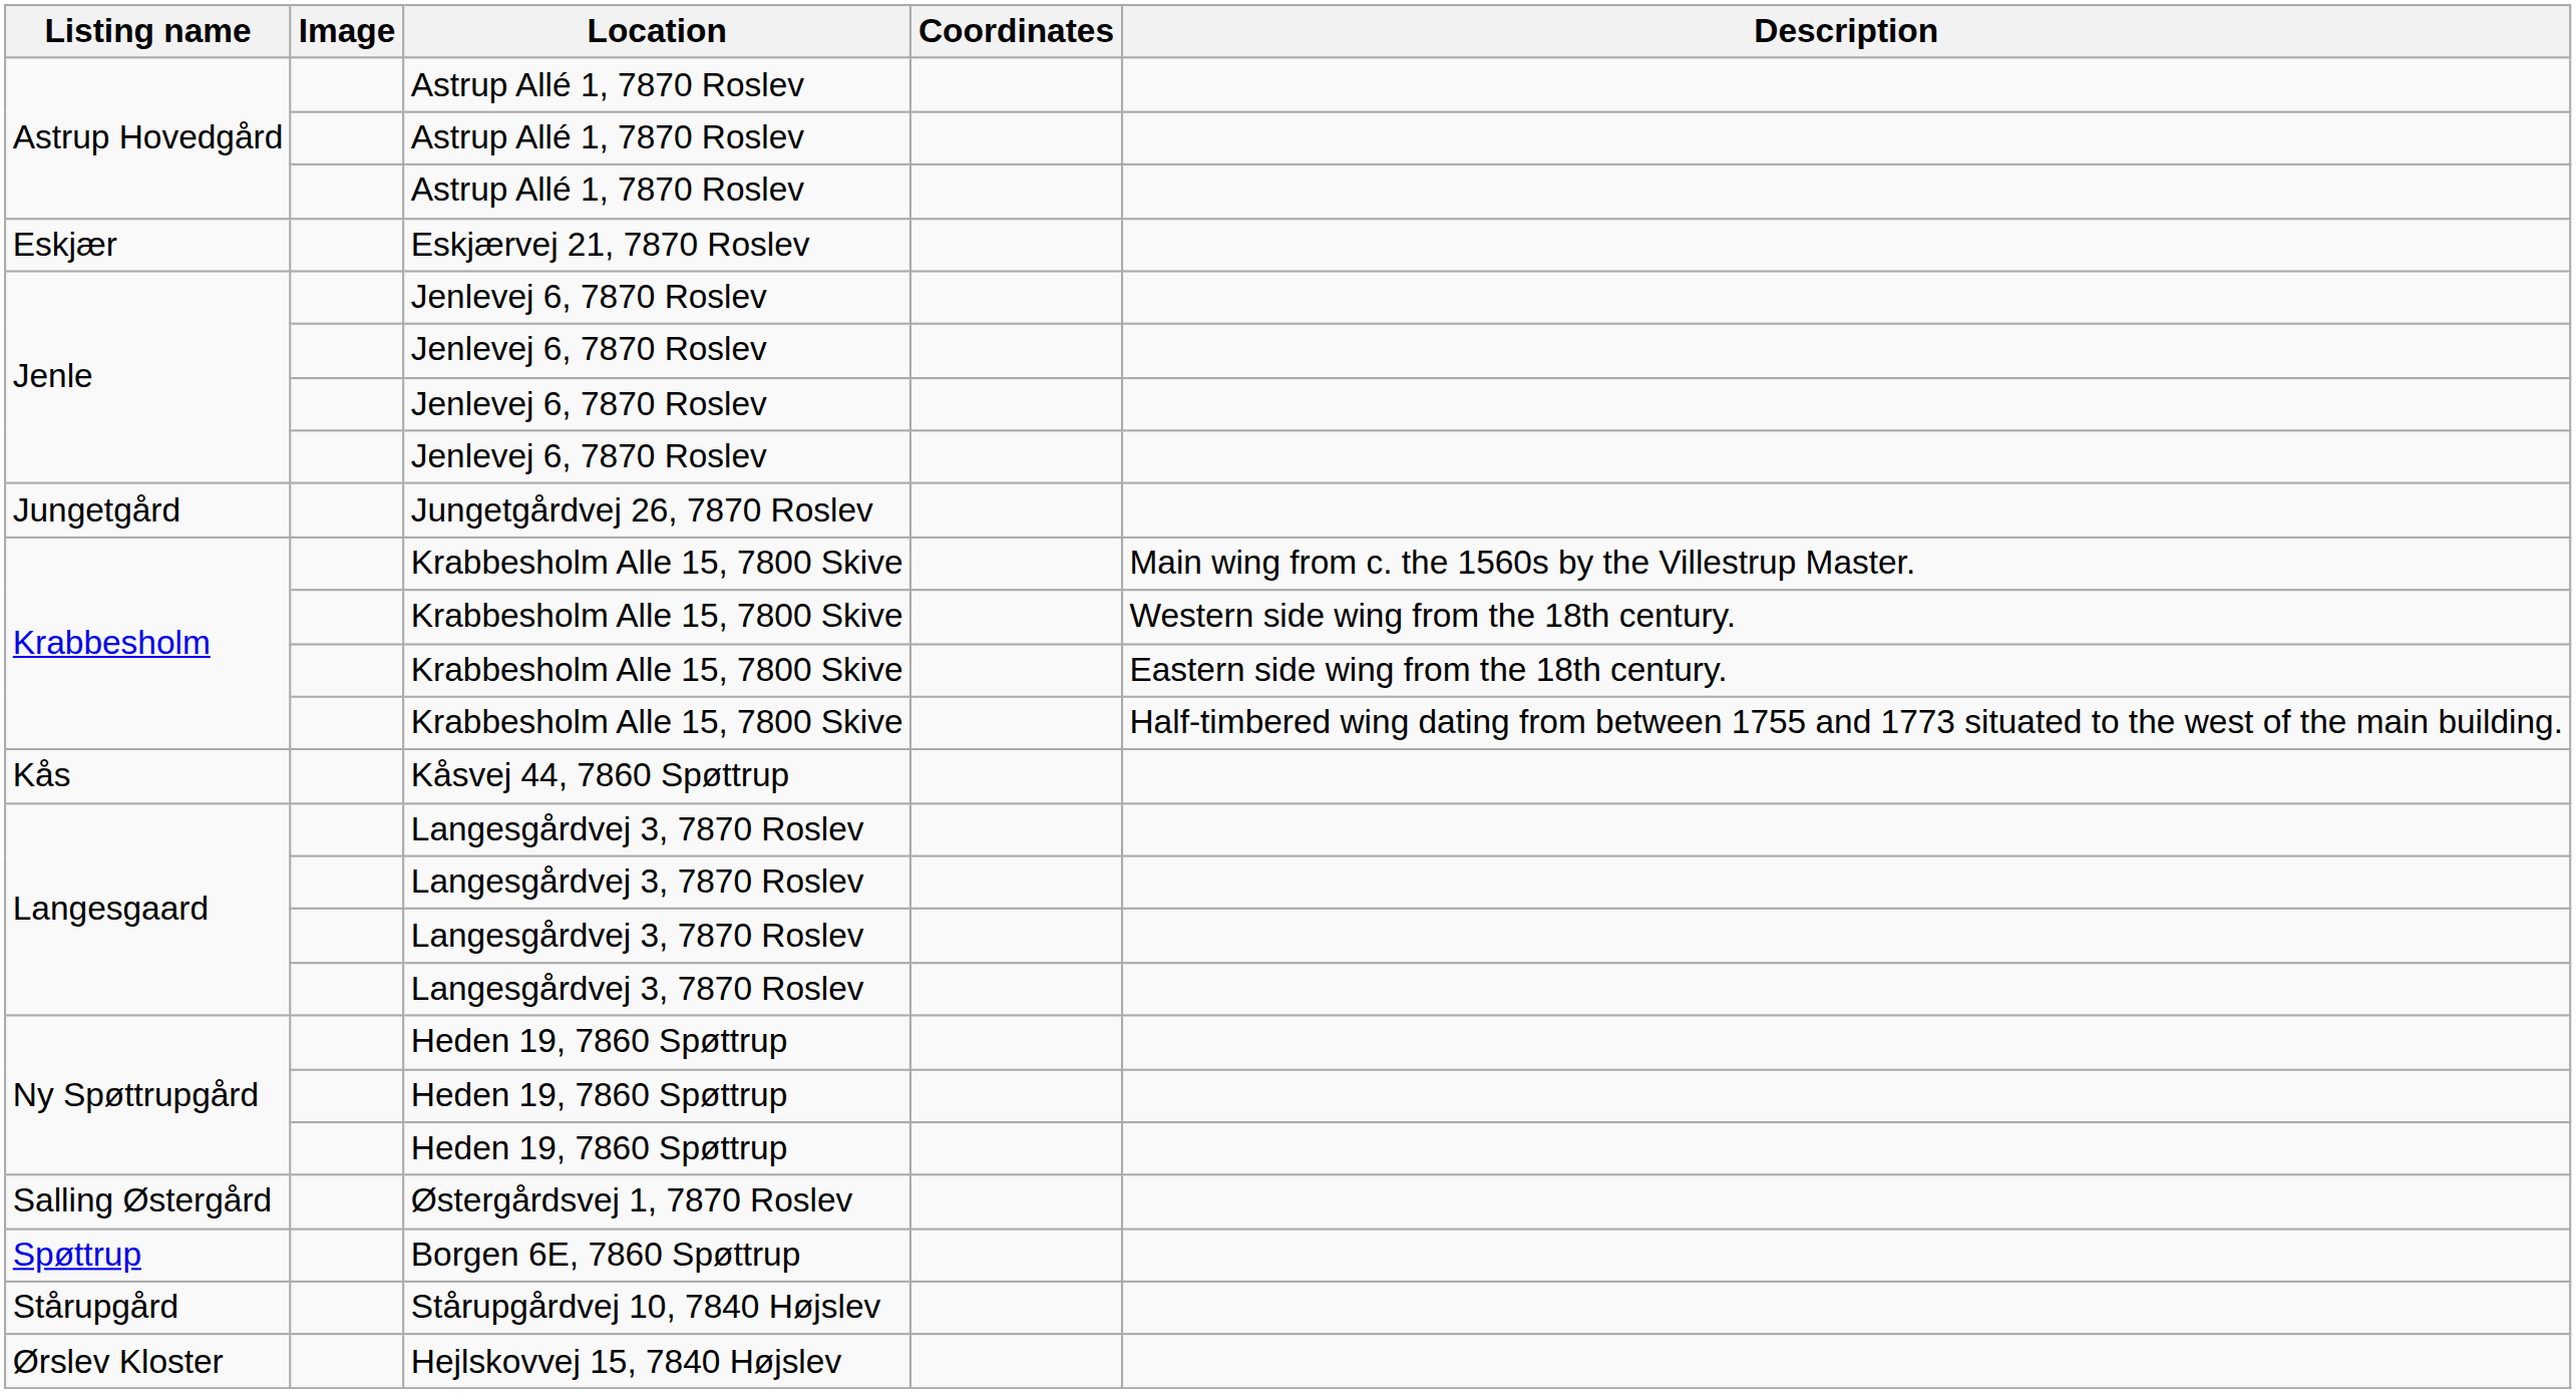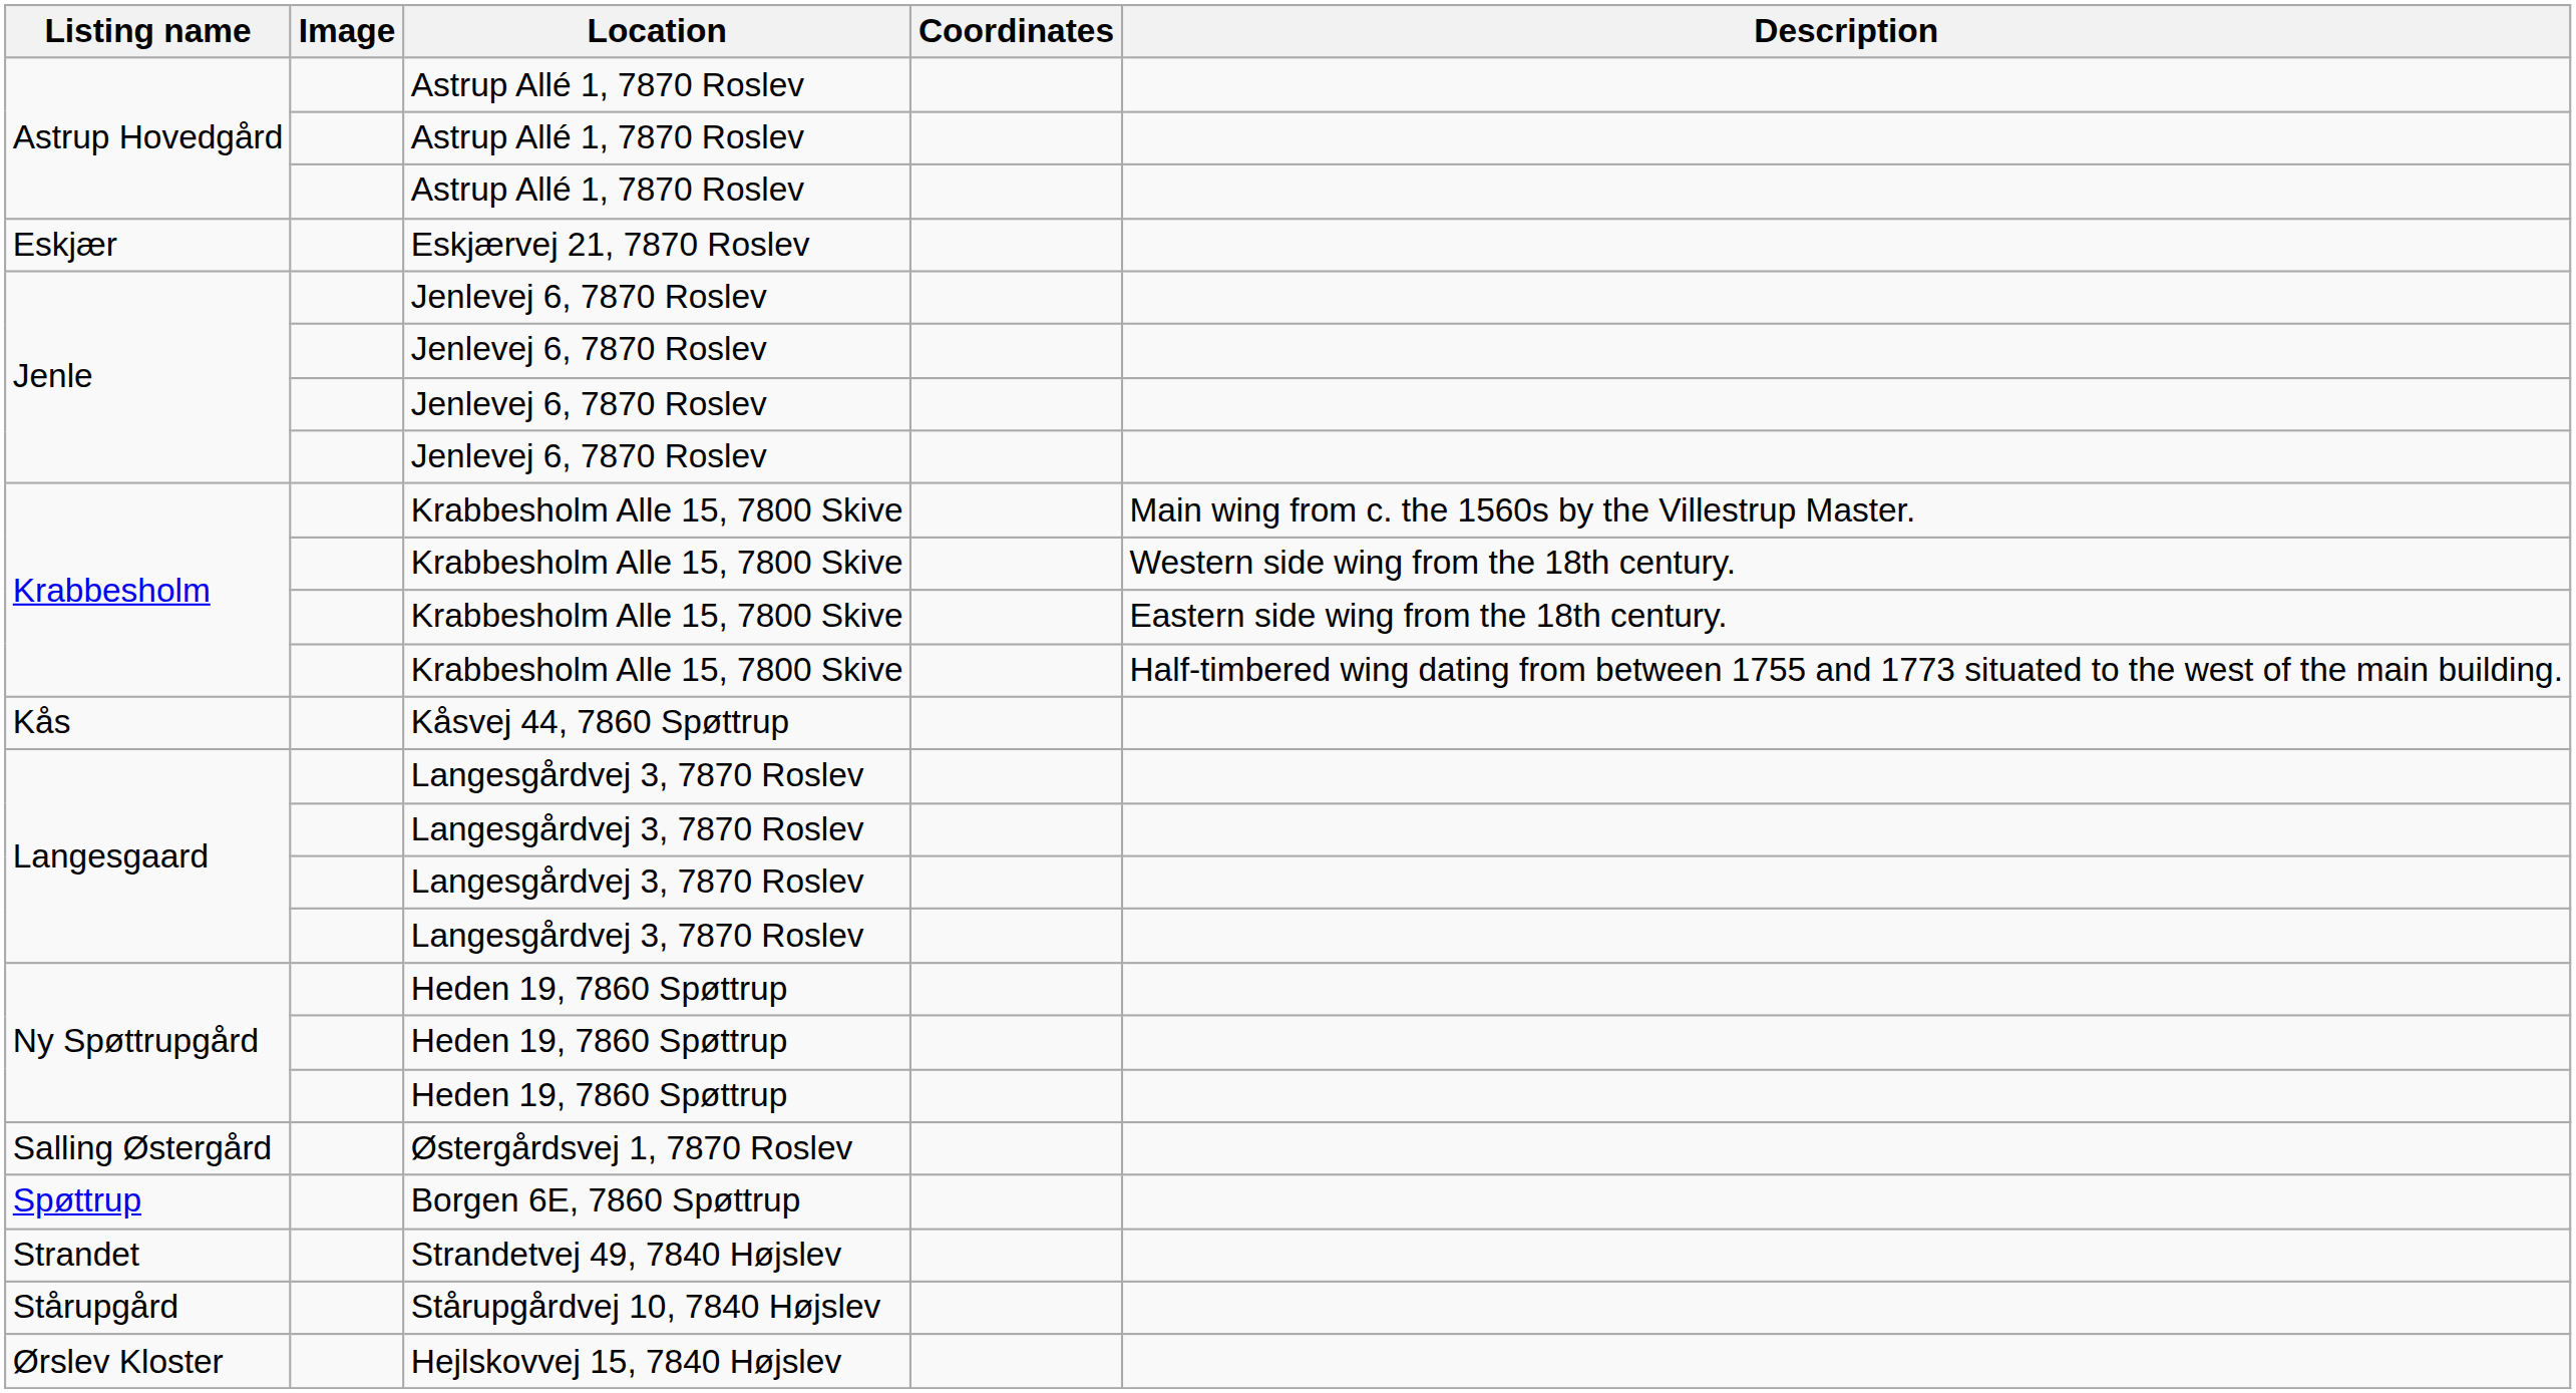- row: Jungetgård | Jungetgårdvej 26, 7870 Roslev
+ row: Strandet | Strandetvej 49, 7840 Højslev
